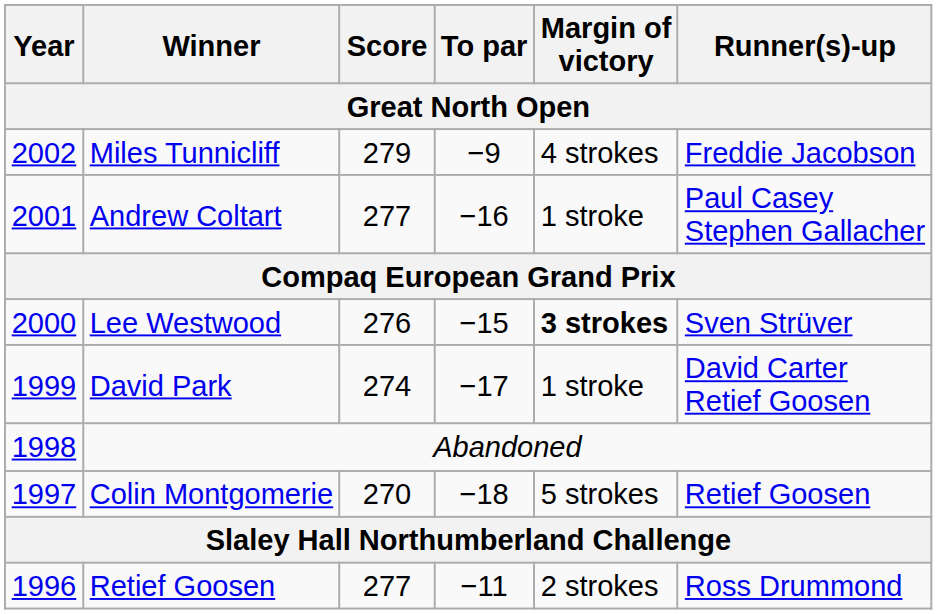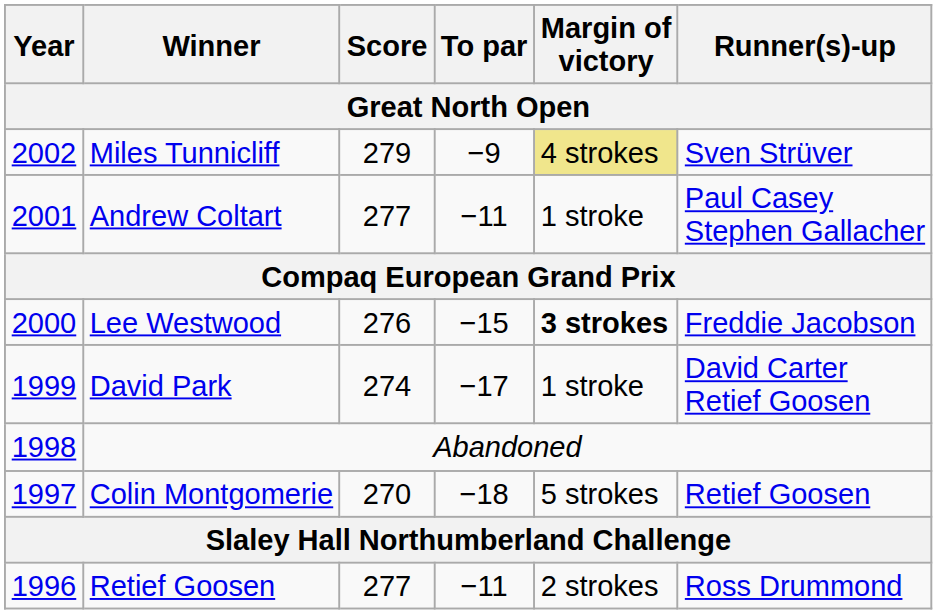Miles Tunnicliff | Margin of victory: no background -> khaki background
Miles Tunnicliff | Runner(s)-up: Freddie Jacobson -> Sven Strüver
Andrew Coltart | To par: −16 -> −11
Lee Westwood | Runner(s)-up: Sven Strüver -> Freddie Jacobson
